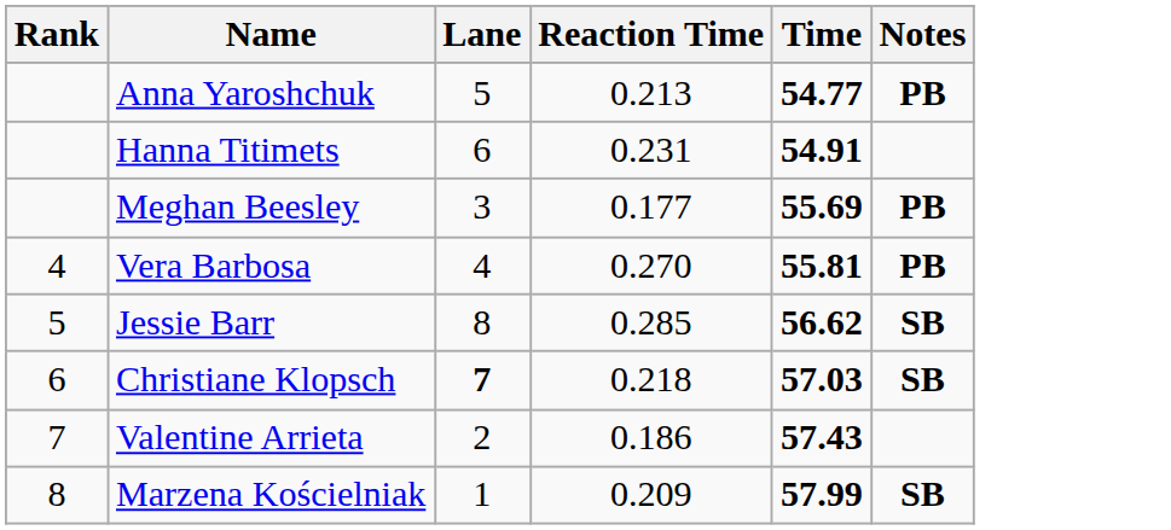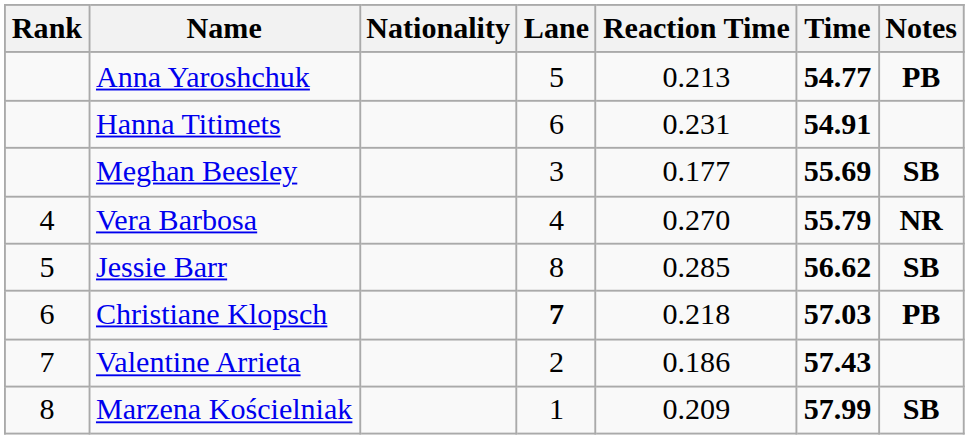+ column: Nationality
Meghan Beesley | Notes: PB -> SB
Vera Barbosa | Time: 55.81 -> 55.79
Vera Barbosa | Notes: PB -> NR
Christiane Klopsch | Notes: SB -> PB
